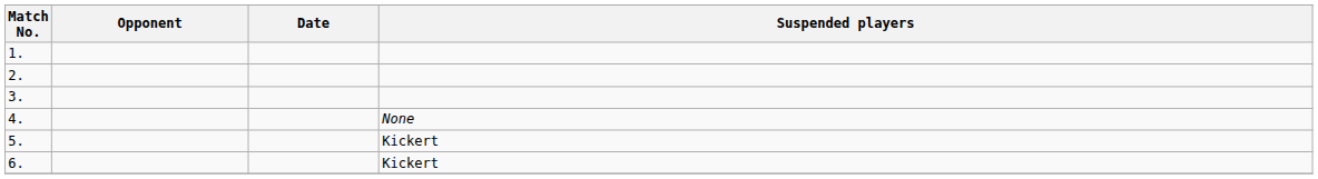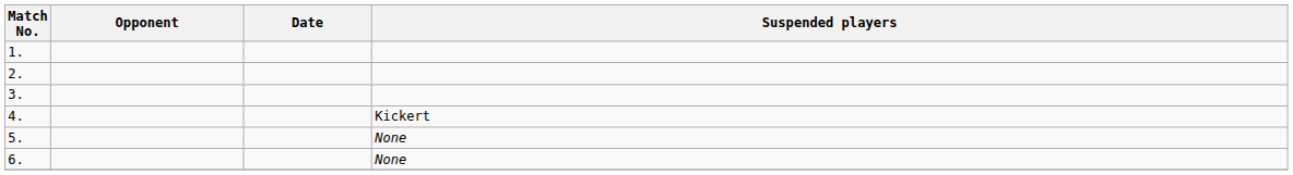4. | Suspended players: None -> Kickert
5. | Suspended players: Kickert -> None
6. | Suspended players: Kickert -> None
